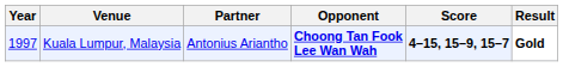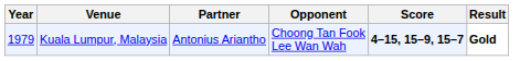Kuala Lumpur, Malaysia | Year: 1997 -> 1979
Kuala Lumpur, Malaysia | Opponent: bold -> normal
